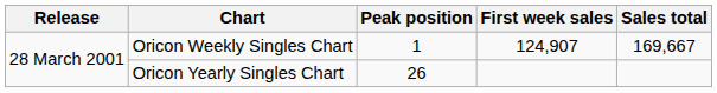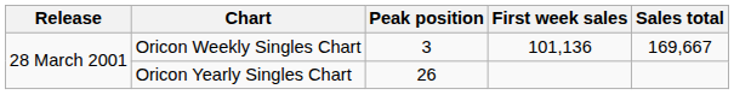Oricon Weekly Singles Chart | Peak position: 1 -> 3
Oricon Weekly Singles Chart | First week sales: 124,907 -> 101,136
